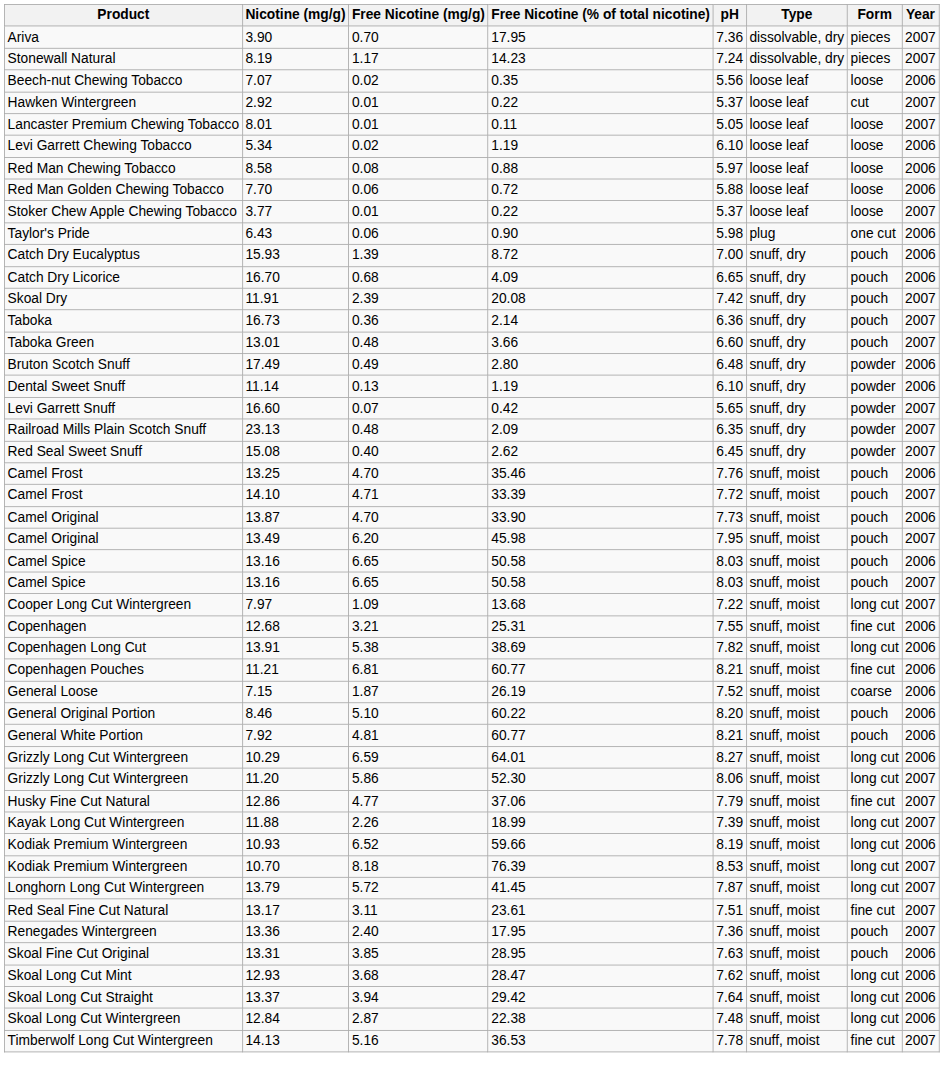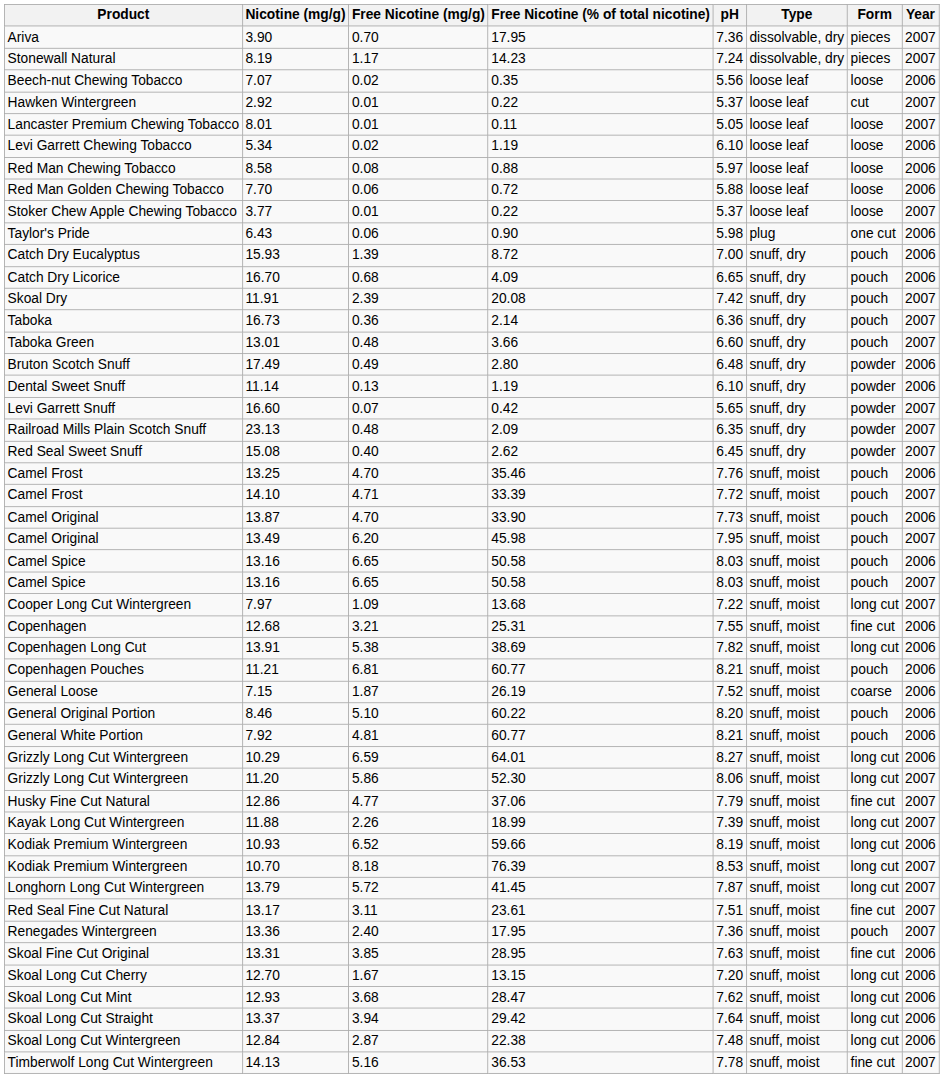11.21 | Form: fine cut -> pouch
13.31 | Form: pouch -> fine cut
+ row: Skoal Long Cut Cherry | 12.70 | 1.67 | 13.15 | 7.20 | snuff, moist | long cut | 2006
